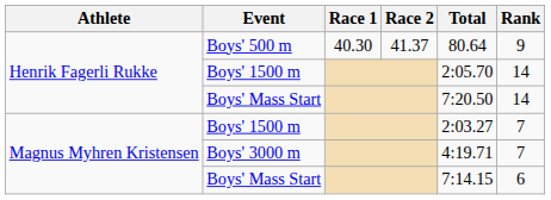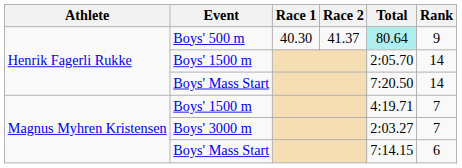Boys' 500 m | Total: no background -> paleturquoise background
Magnus Myhren Kristensen / Boys' 1500 m | Total: 2:03.27 -> 4:19.71
Boys' 3000 m | Total: 4:19.71 -> 2:03.27
